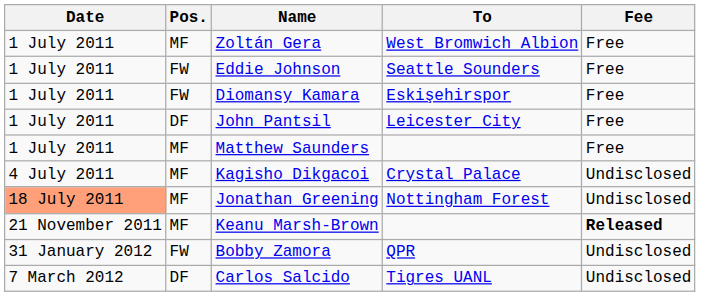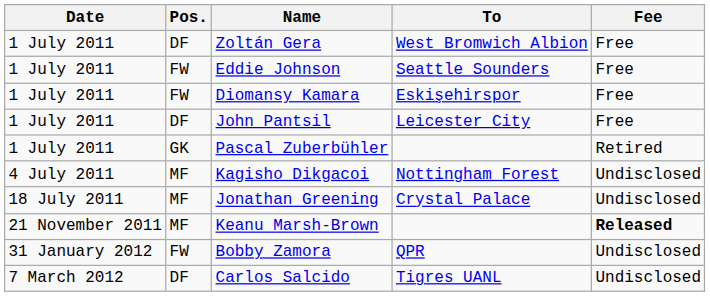Zoltán Gera | Pos.: MF -> DF
- row: 1 July 2011 | MF | Matthew Saunders | Free
+ row: 1 July 2011 | GK | Pascal Zuberbühler | Retired
Kagisho Dikgacoi | To: Crystal Palace -> Nottingham Forest
Jonathan Greening | Date: lightsalmon background -> no background
Jonathan Greening | To: Nottingham Forest -> Crystal Palace
